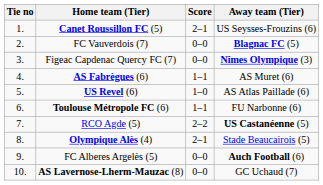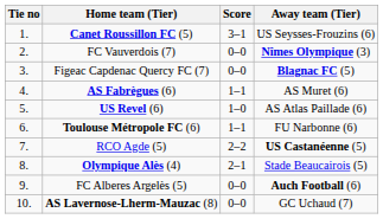Canet Roussillon FC (5) | Score: 2–1 -> 3–1
FC Vauverdois (7) | Away team (Tier): Blagnac FC (5) -> Nîmes Olympique (3)
Figeac Capdenac Quercy FC (7) | Away team (Tier): Nîmes Olympique (3) -> Blagnac FC (5)
